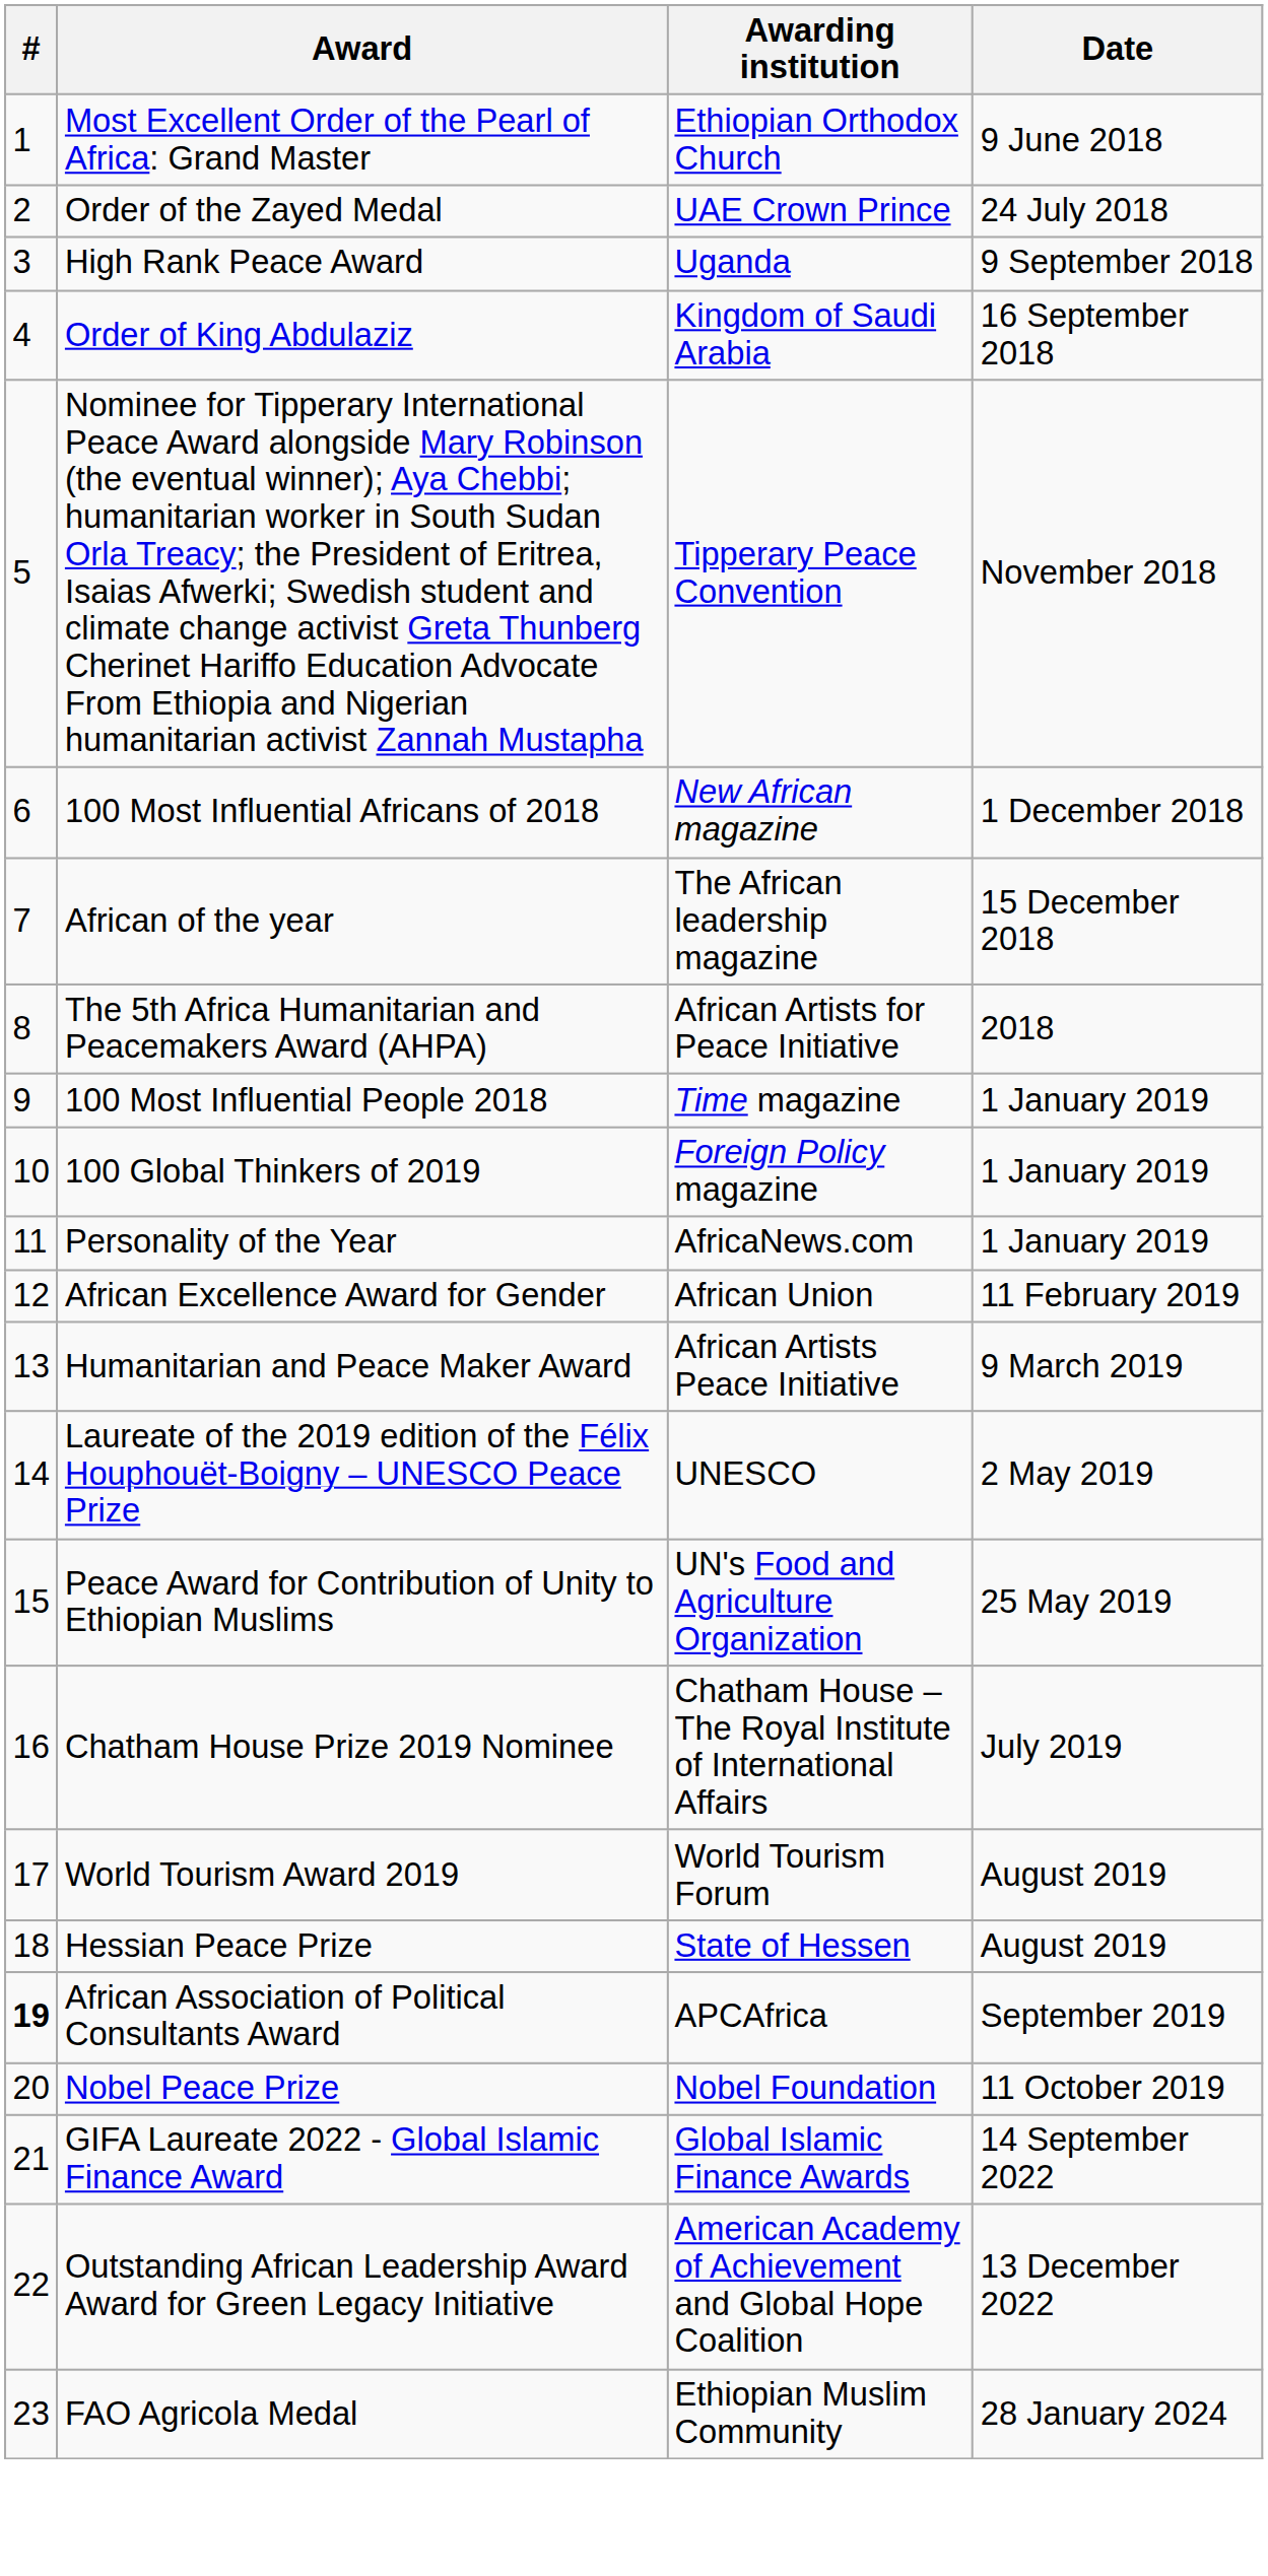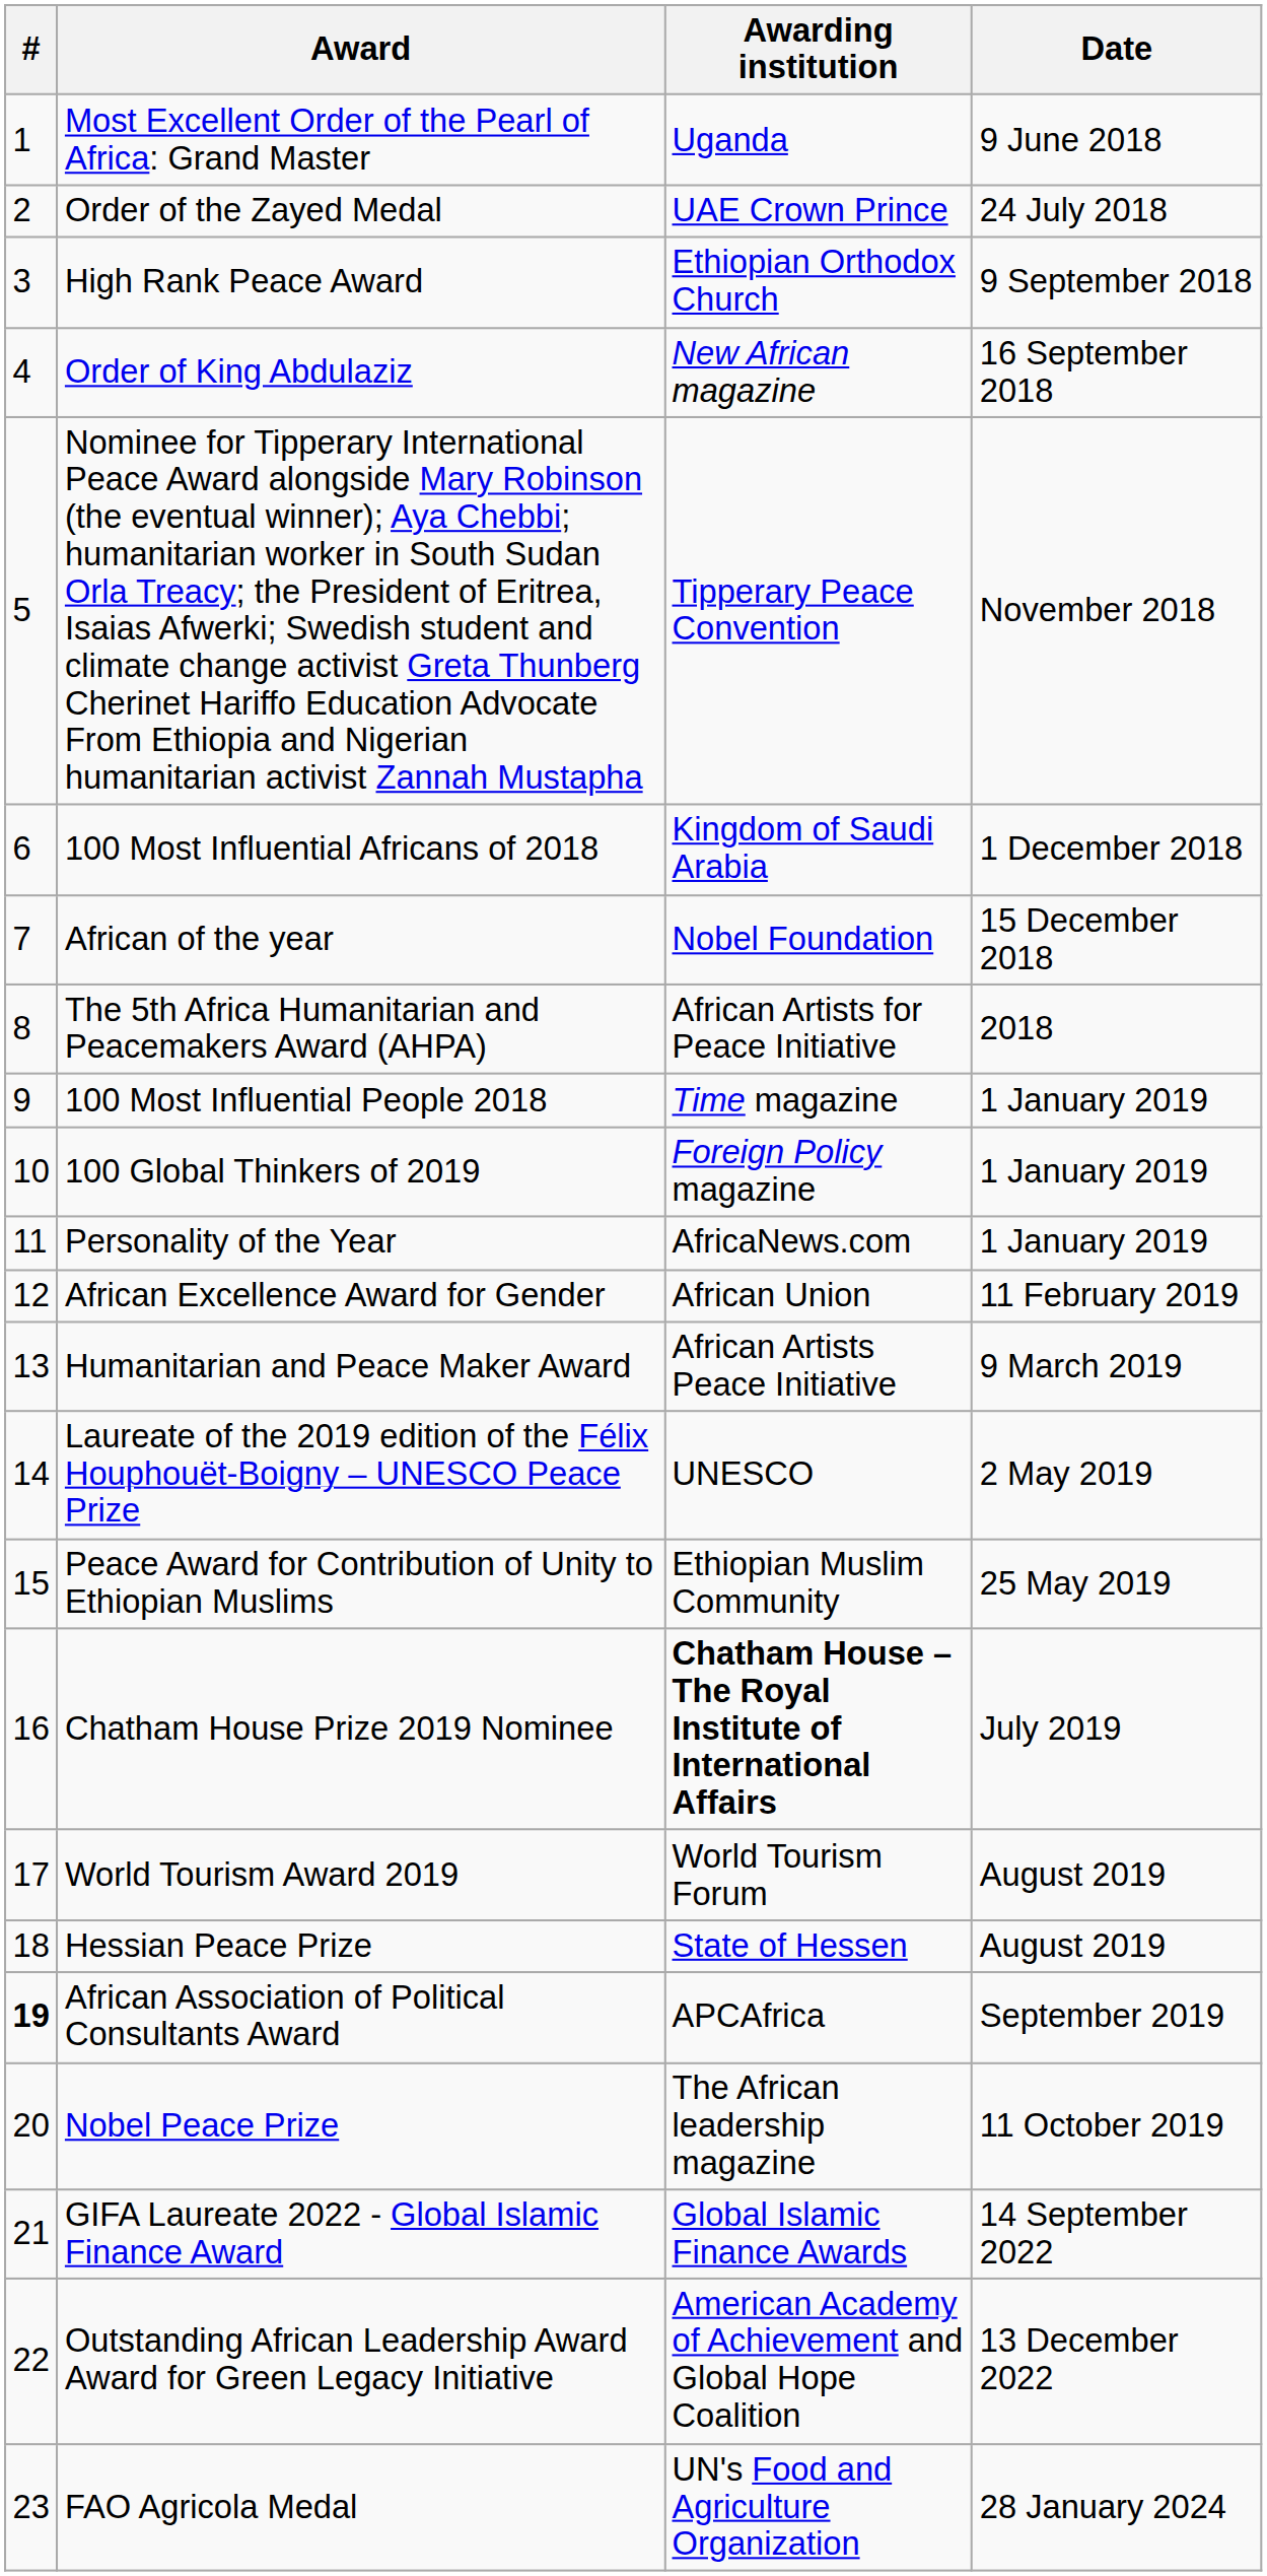Most Excellent Order of the Pearl of Africa: Grand Master | Awarding institution: Ethiopian Orthodox Church -> Uganda
High Rank Peace Award | Awarding institution: Uganda -> Ethiopian Orthodox Church
Order of King Abdulaziz | Awarding institution: Kingdom of Saudi Arabia -> New African magazine
100 Most Influential Africans of 2018 | Awarding institution: New African magazine -> Kingdom of Saudi Arabia
African of the year | Awarding institution: The African leadership magazine -> Nobel Foundation
Peace Award for Contribution of Unity to Ethiopian Muslims | Awarding institution: UN's Food and Agriculture Organization -> Ethiopian Muslim Community
Chatham House Prize 2019 Nominee | Awarding institution: normal -> bold
Nobel Peace Prize | Awarding institution: Nobel Foundation -> The African leadership magazine
FAO Agricola Medal | Awarding institution: Ethiopian Muslim Community -> UN's Food and Agriculture Organization
